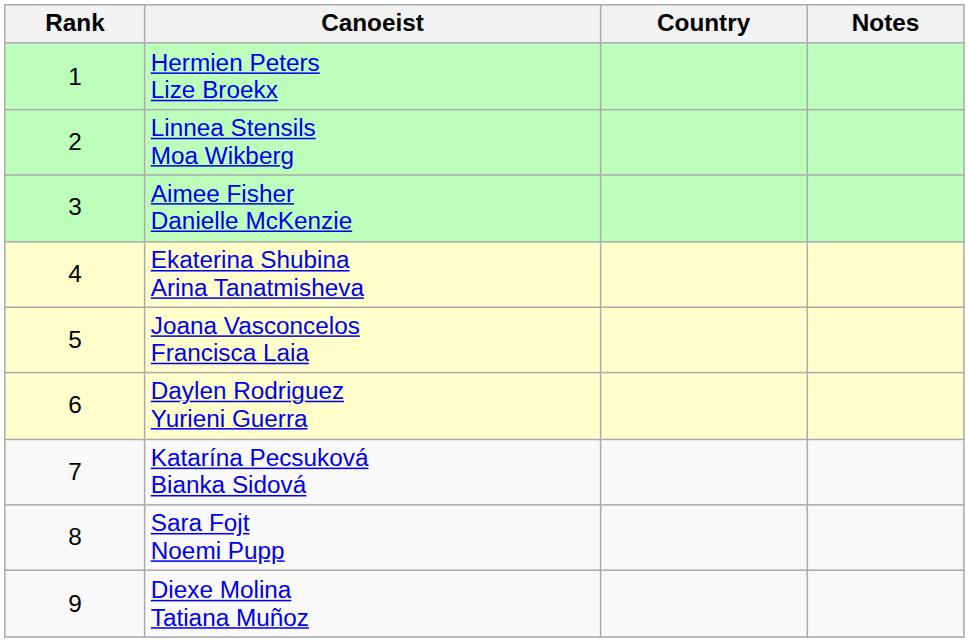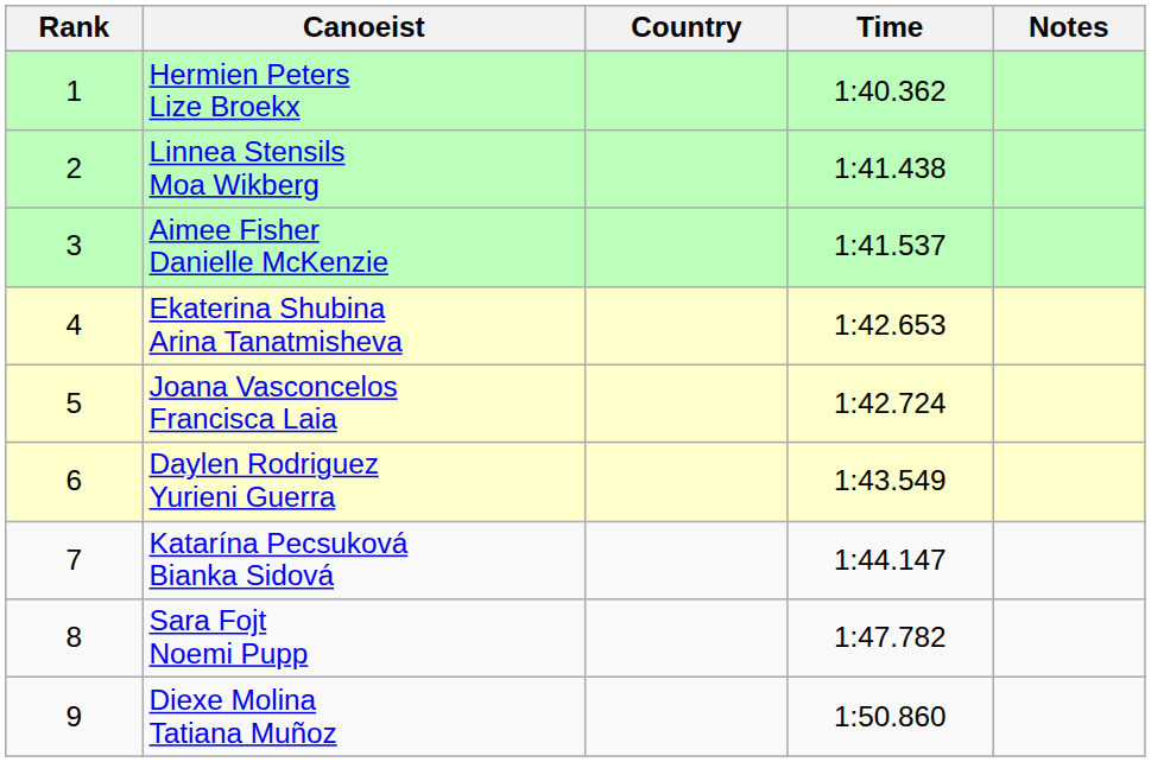+ column: Time | 1:40.362 | 1:41.438 | 1:41.537 | 1:42.653 | 1:42.724 | 1:43.549 | 1:44.147 | 1:47.782 | 1:50.860
